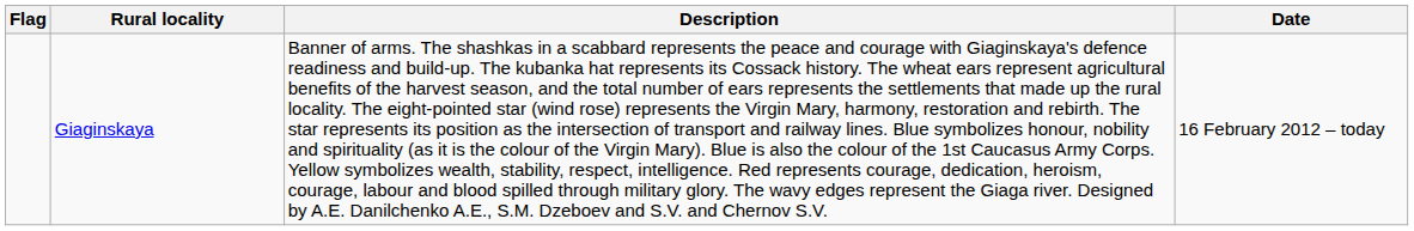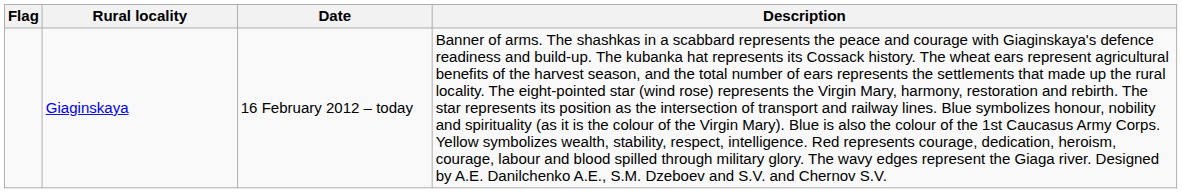columns swapped: Date <-> Description
